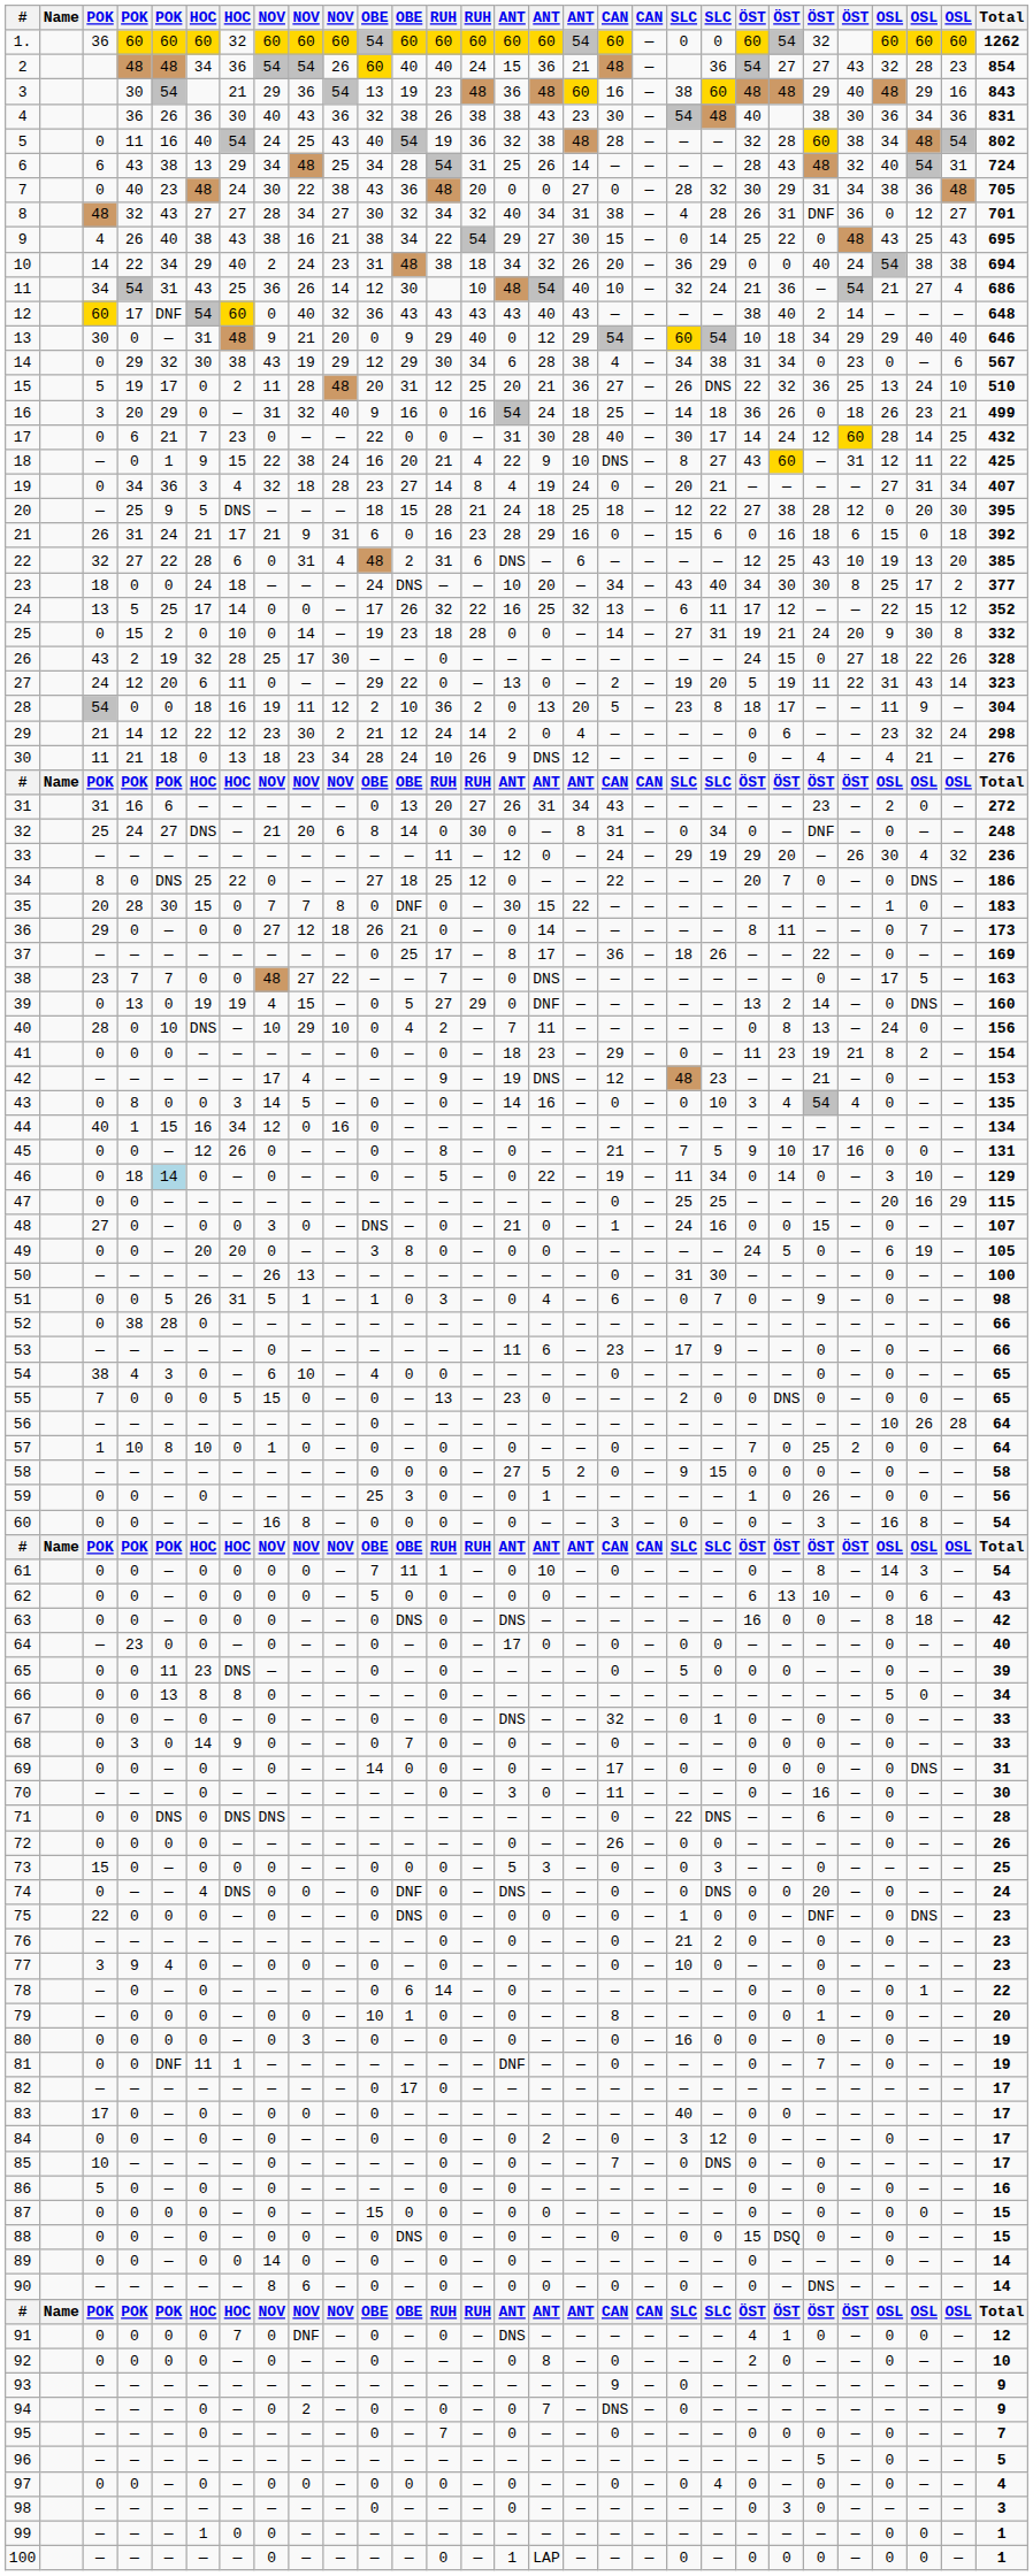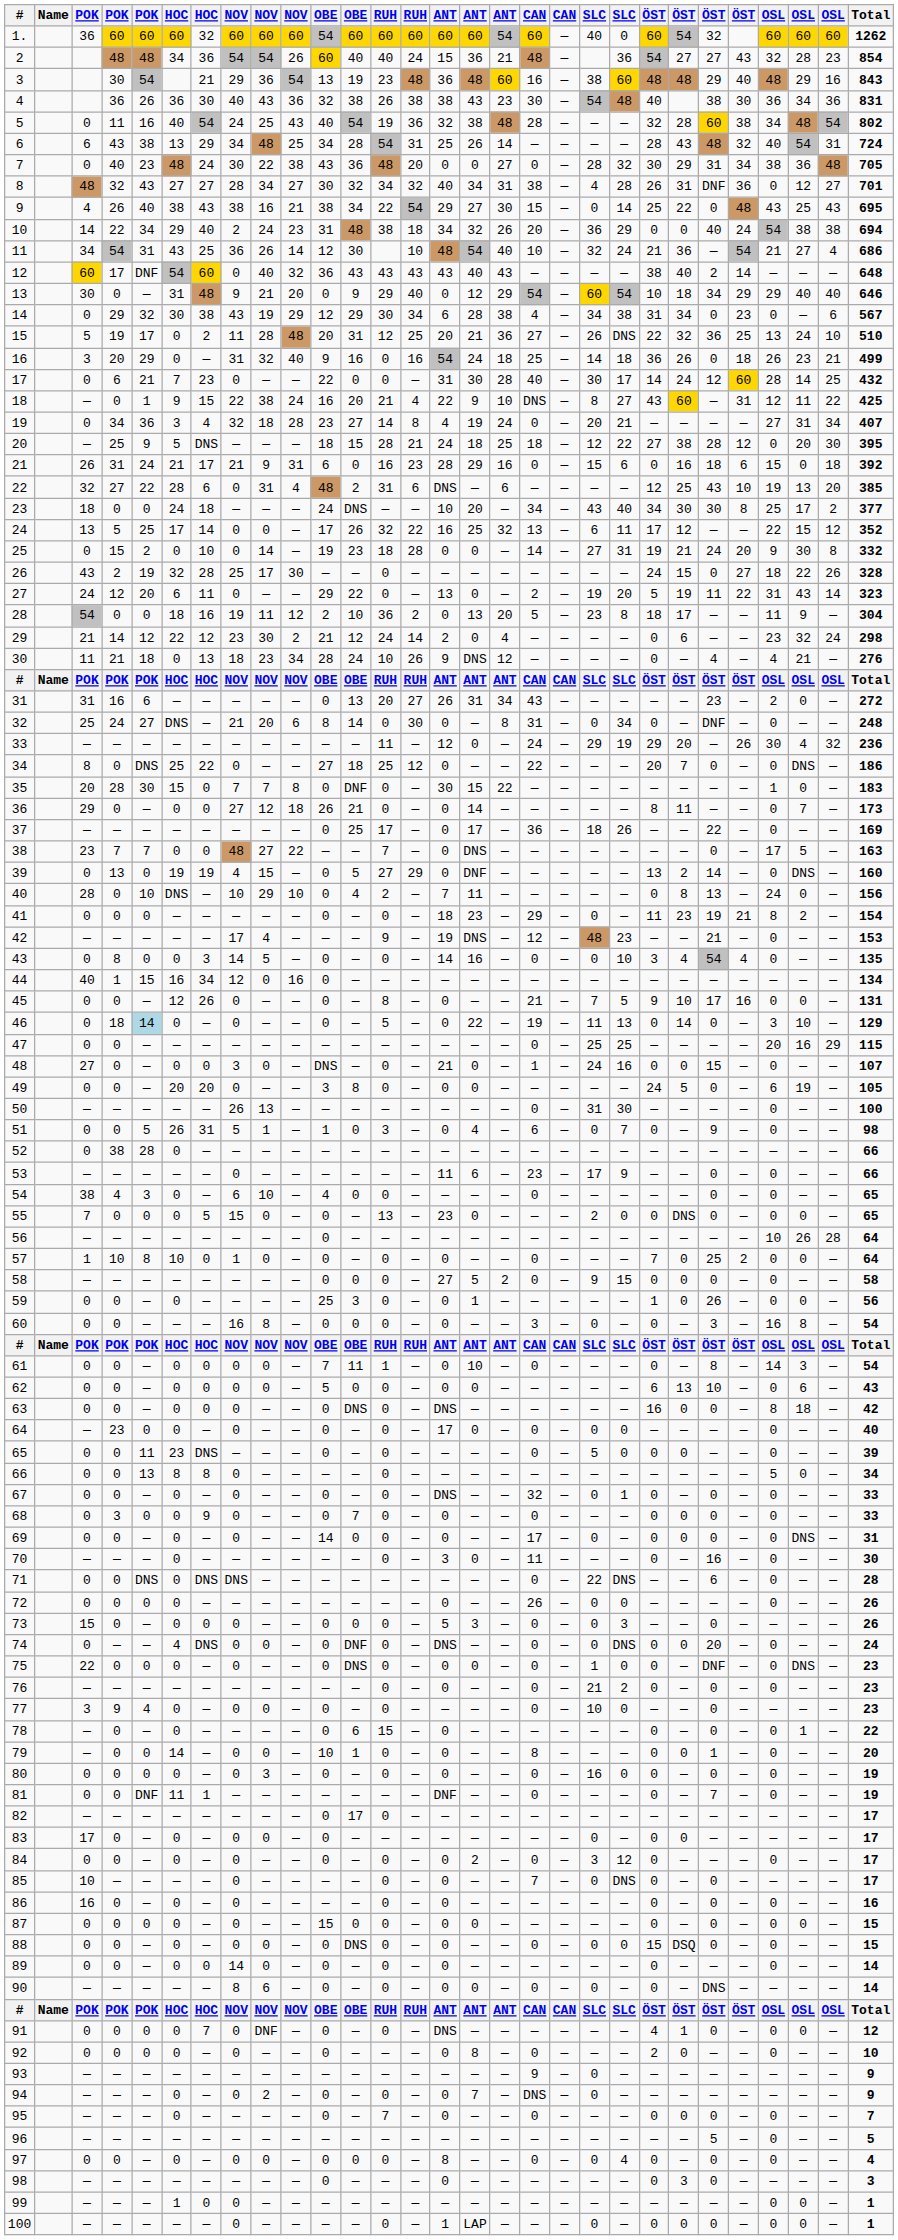1. | column 20: 0 -> 40
37 | column 15: 8 -> 0
46 | column 21: 34 -> 13
68 | column 6: 14 -> 0
73 | Total: 25 -> 26
78 | column 13: 14 -> 15
79 | column 6: 0 -> 14
83 | column 20: 40 -> 0
86 | column 3: 5 -> 16
97 | column 15: 0 -> 8
